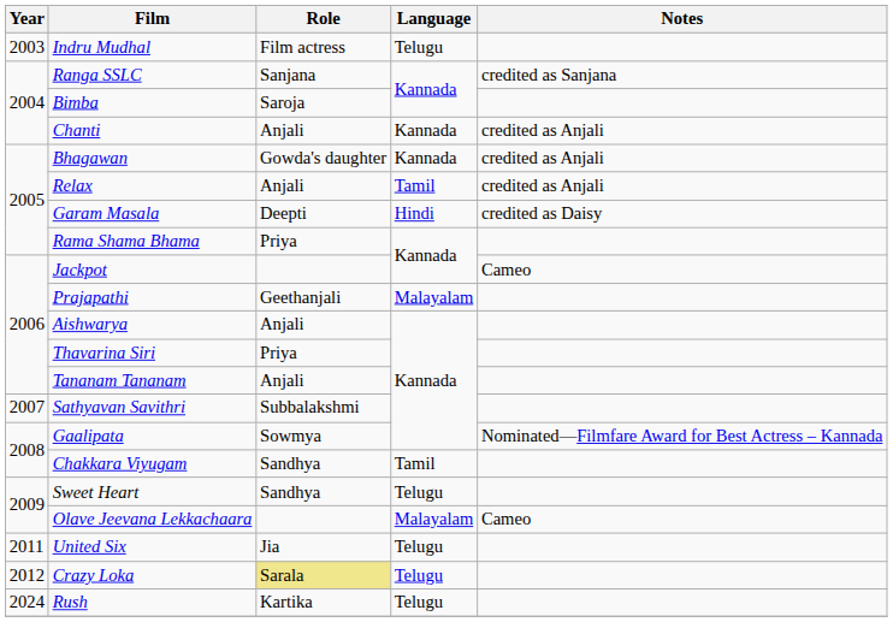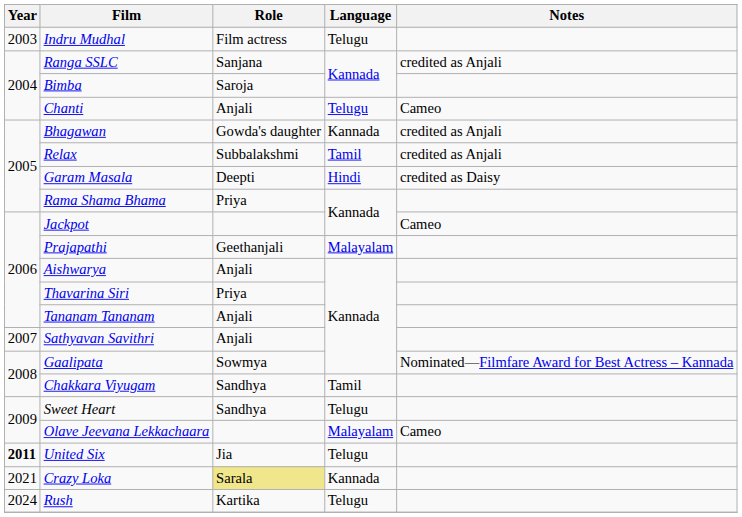Ranga SSLC | Notes: credited as Sanjana -> credited as Anjali
Chanti | Language: Kannada -> Telugu
Chanti | Notes: credited as Anjali -> Cameo
Relax | Role: Anjali -> Subbalakshmi
Sathyavan Savithri | Role: Subbalakshmi -> Anjali
United Six | Year: normal -> bold
Crazy Loka | Year: 2012 -> 2021
Crazy Loka | Language: Telugu -> Kannada
